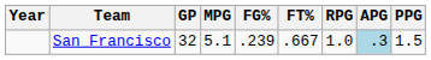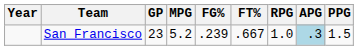San Francisco | GP: 32 -> 23
San Francisco | MPG: 5.1 -> 5.2
